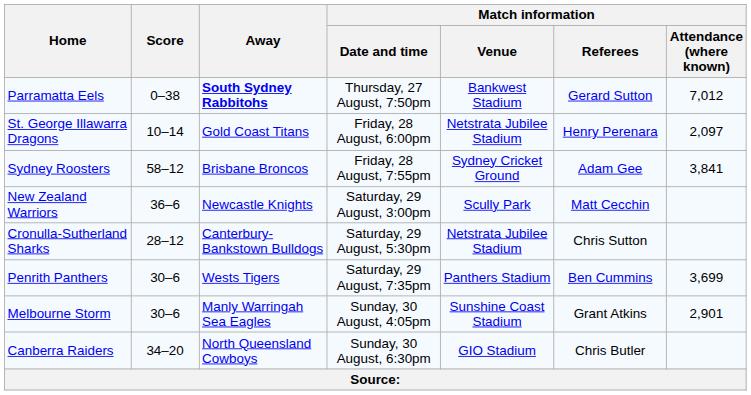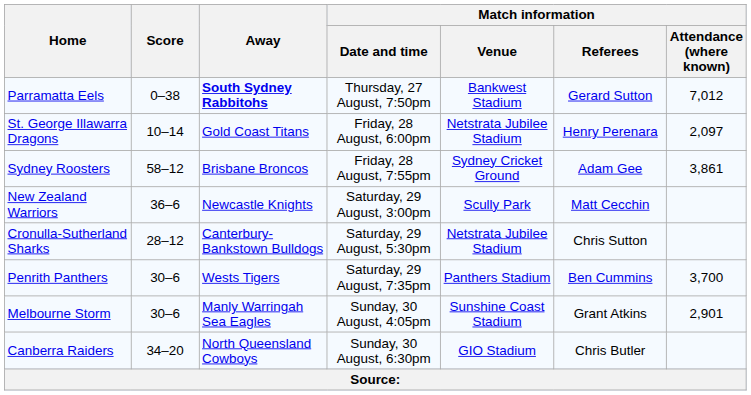Sydney Roosters | Match information / Attendance (where known): 3,841 -> 3,861
Penrith Panthers | Match information / Attendance (where known): 3,699 -> 3,700
